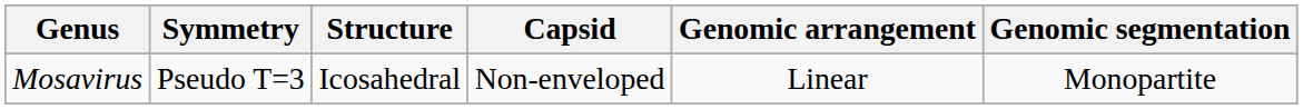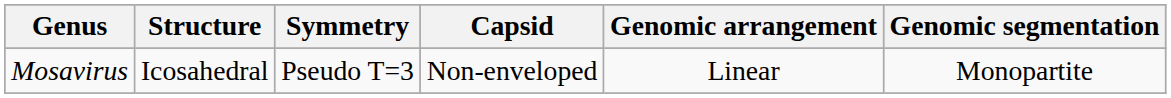columns swapped: Structure <-> Symmetry
